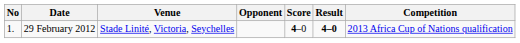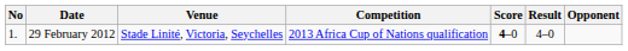columns swapped: Opponent <-> Competition
29 February 2012 | Result: bold -> normal
